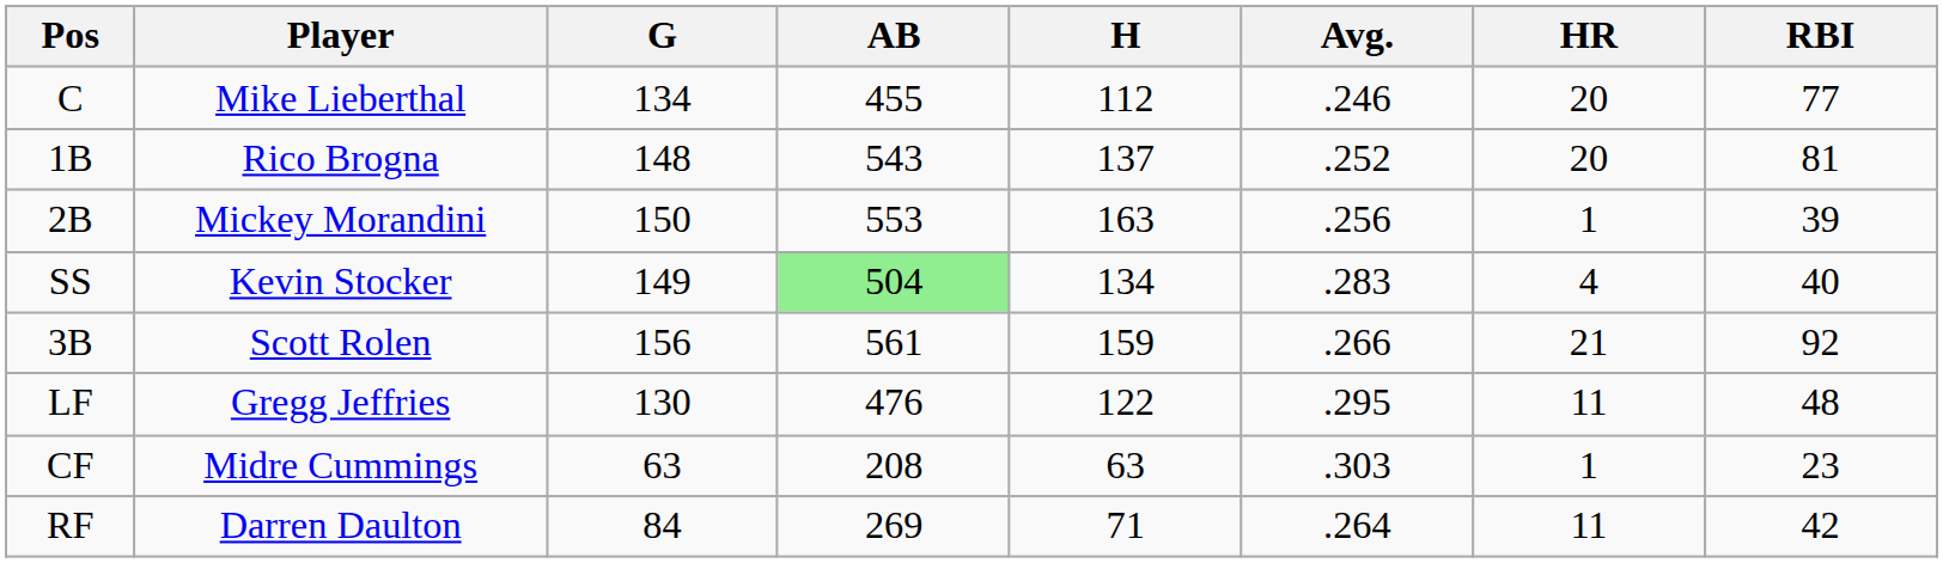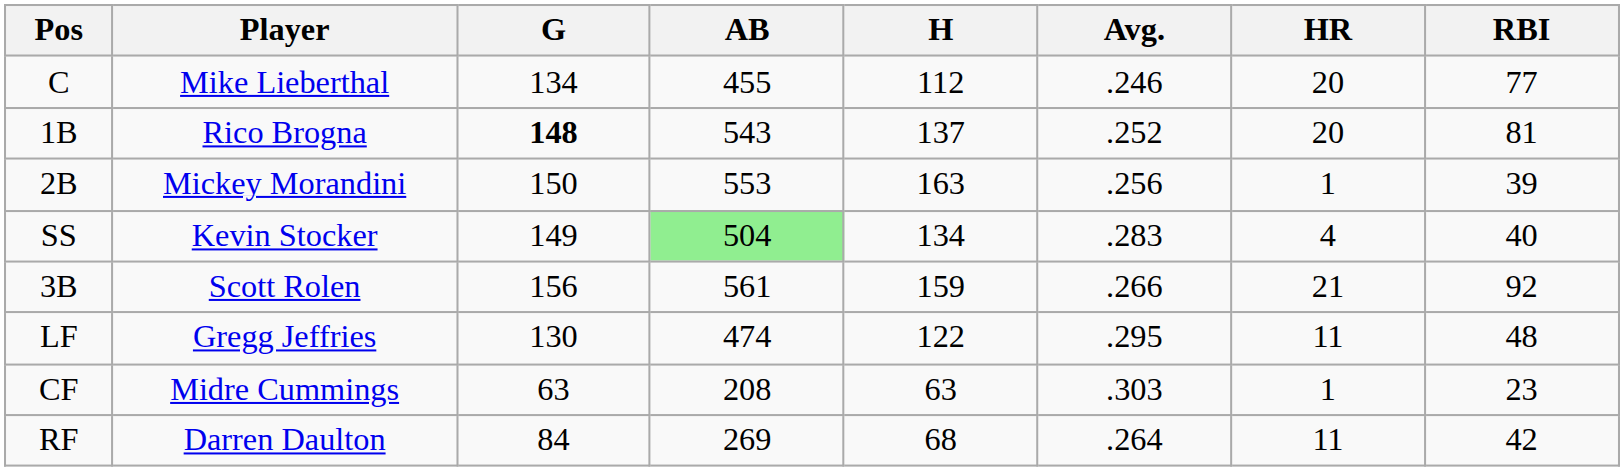1B | G: normal -> bold
LF | AB: 476 -> 474
RF | H: 71 -> 68
